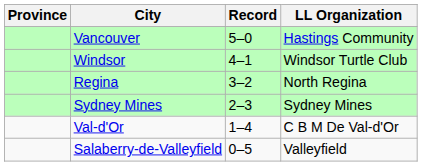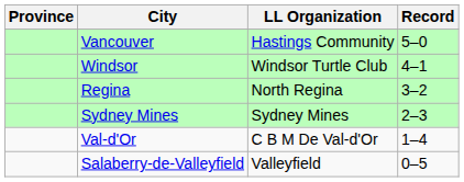columns swapped: LL Organization <-> Record
